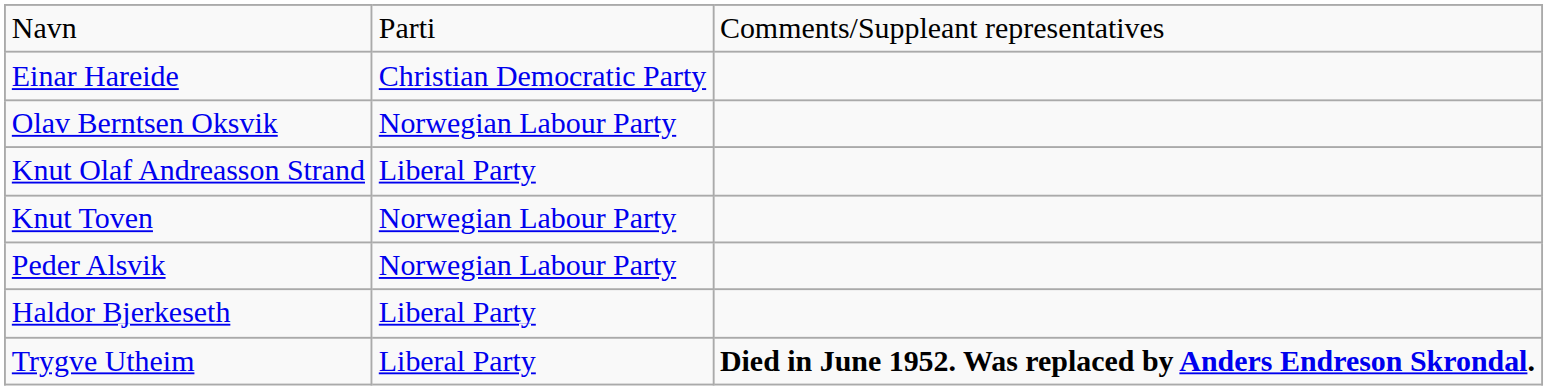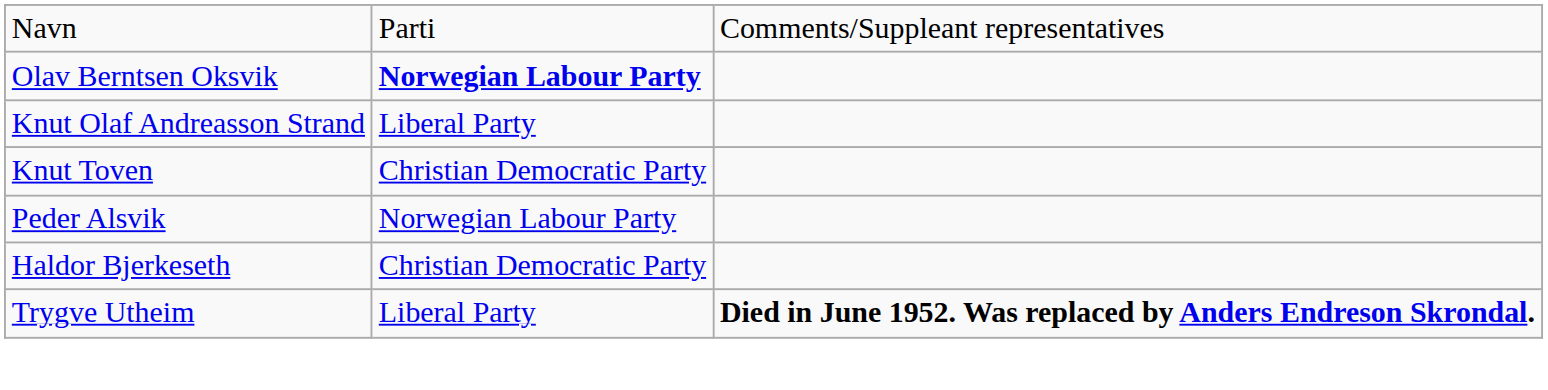- row: Einar Hareide | Christian Democratic Party
Olav Berntsen Oksvik | column 2: normal -> bold
Knut Toven | column 2: Norwegian Labour Party -> Christian Democratic Party
Haldor Bjerkeseth | column 2: Liberal Party -> Christian Democratic Party
